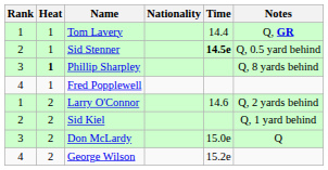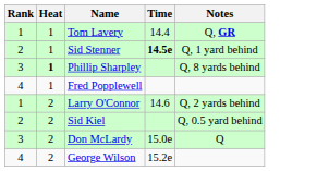- column: Nationality
Sid Stenner | Notes: Q, 0.5 yard behind -> Q, 1 yard behind
Sid Kiel | Notes: Q, 1 yard behind -> Q, 0.5 yard behind
